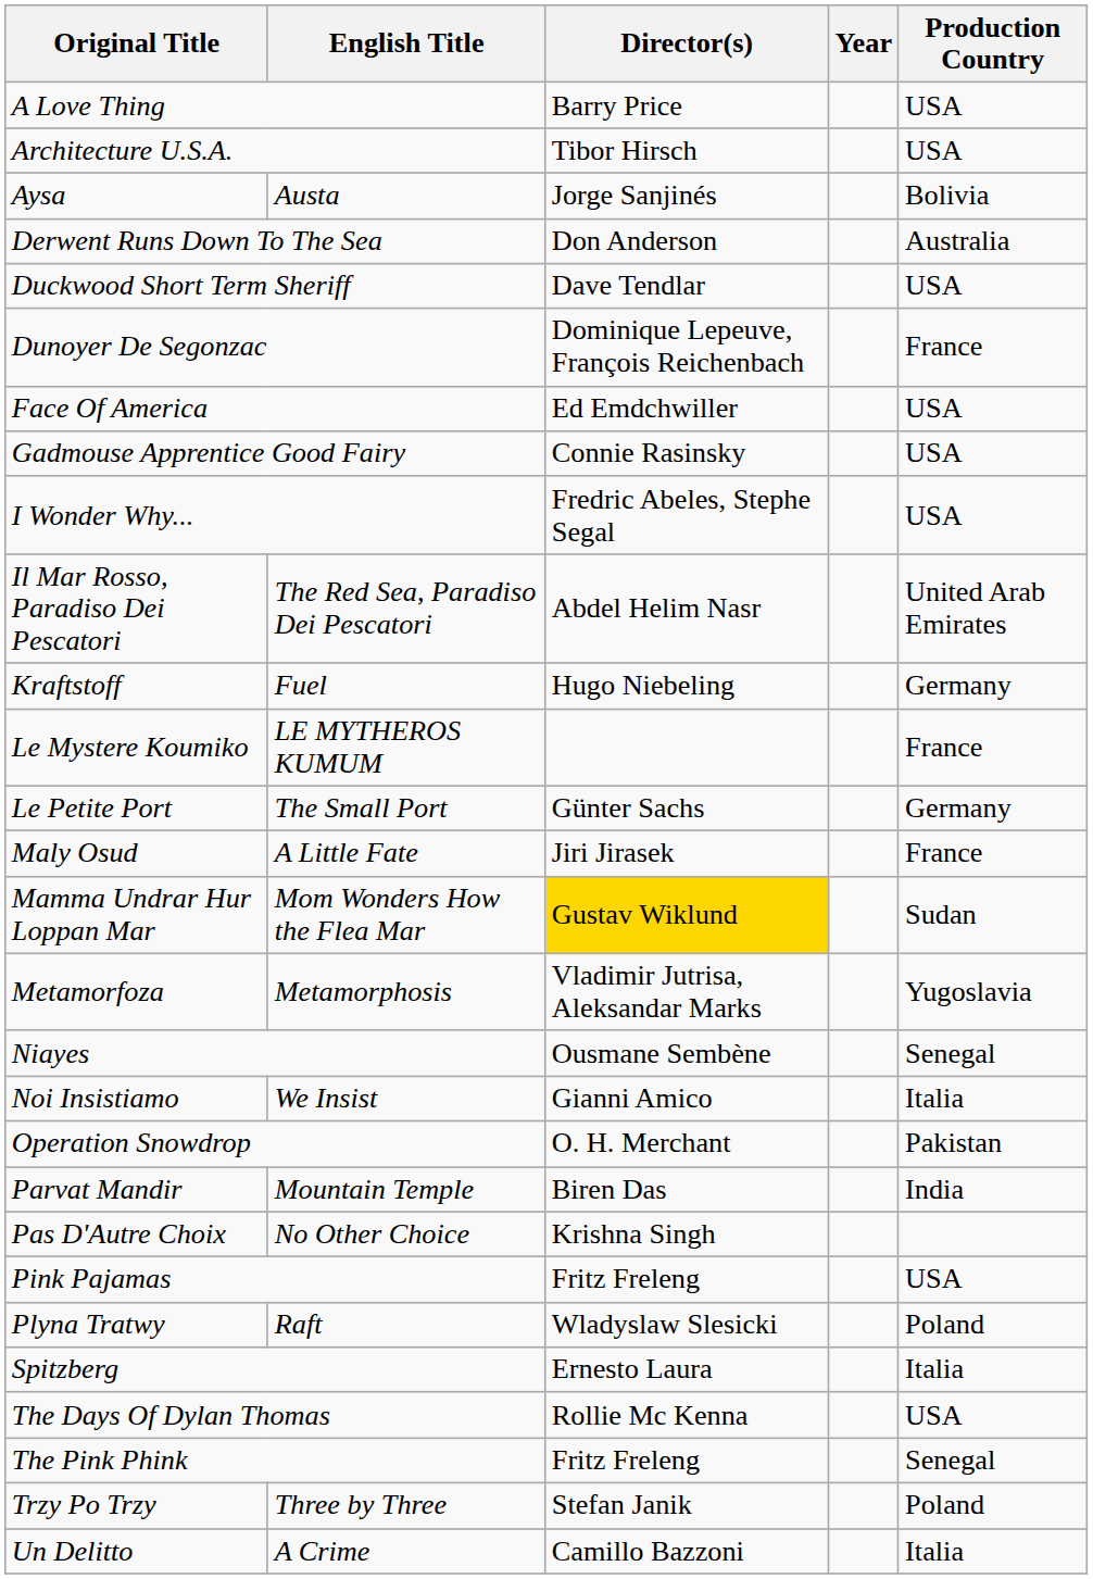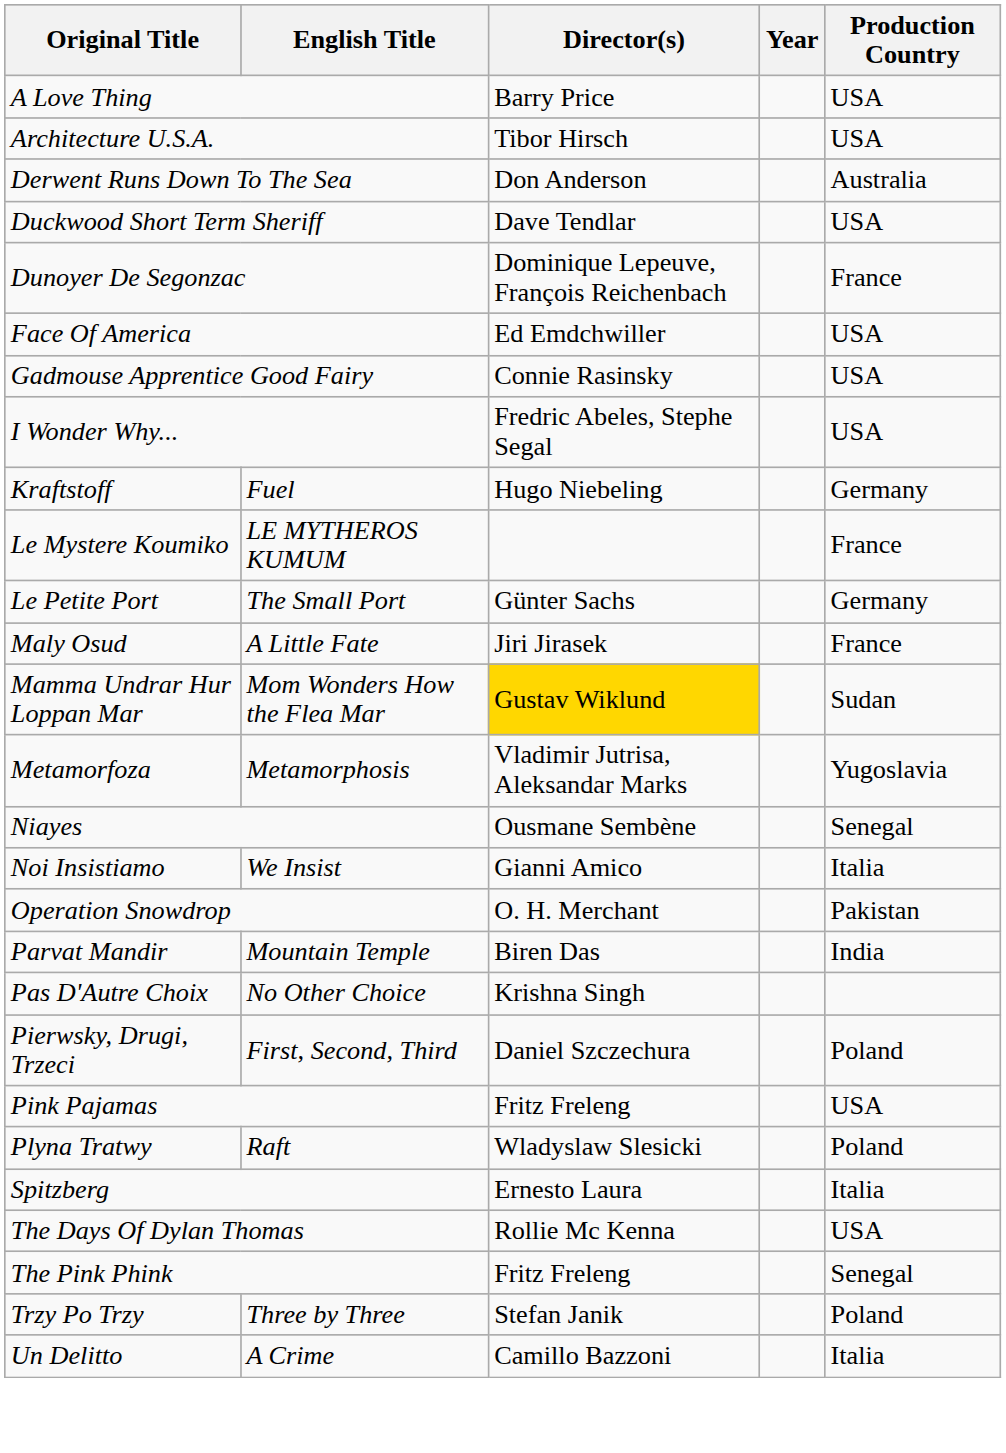- row: Aysa | Austa | Jorge Sanjinés | Bolivia
- row: Il Mar Rosso, Paradiso Dei Pescatori | The Red Sea, Paradiso Dei Pescatori | Abdel Helim Nasr | United Arab Emirates
+ row: Pierwsky, Drugi, Trzeci | First, Second, Third | Daniel Szczechura | Poland
